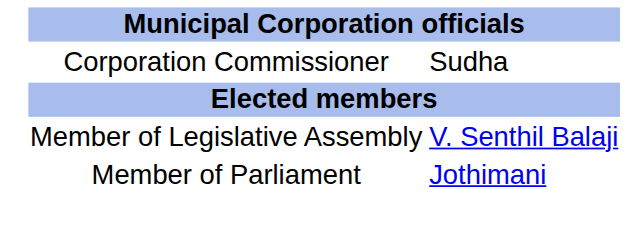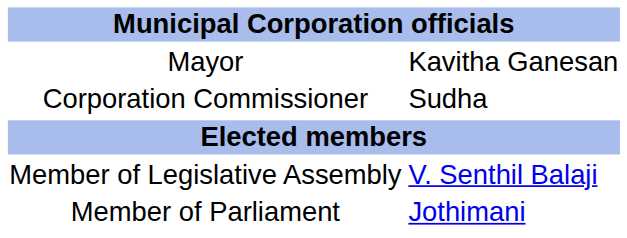+ row: Mayor | Kavitha Ganesan
